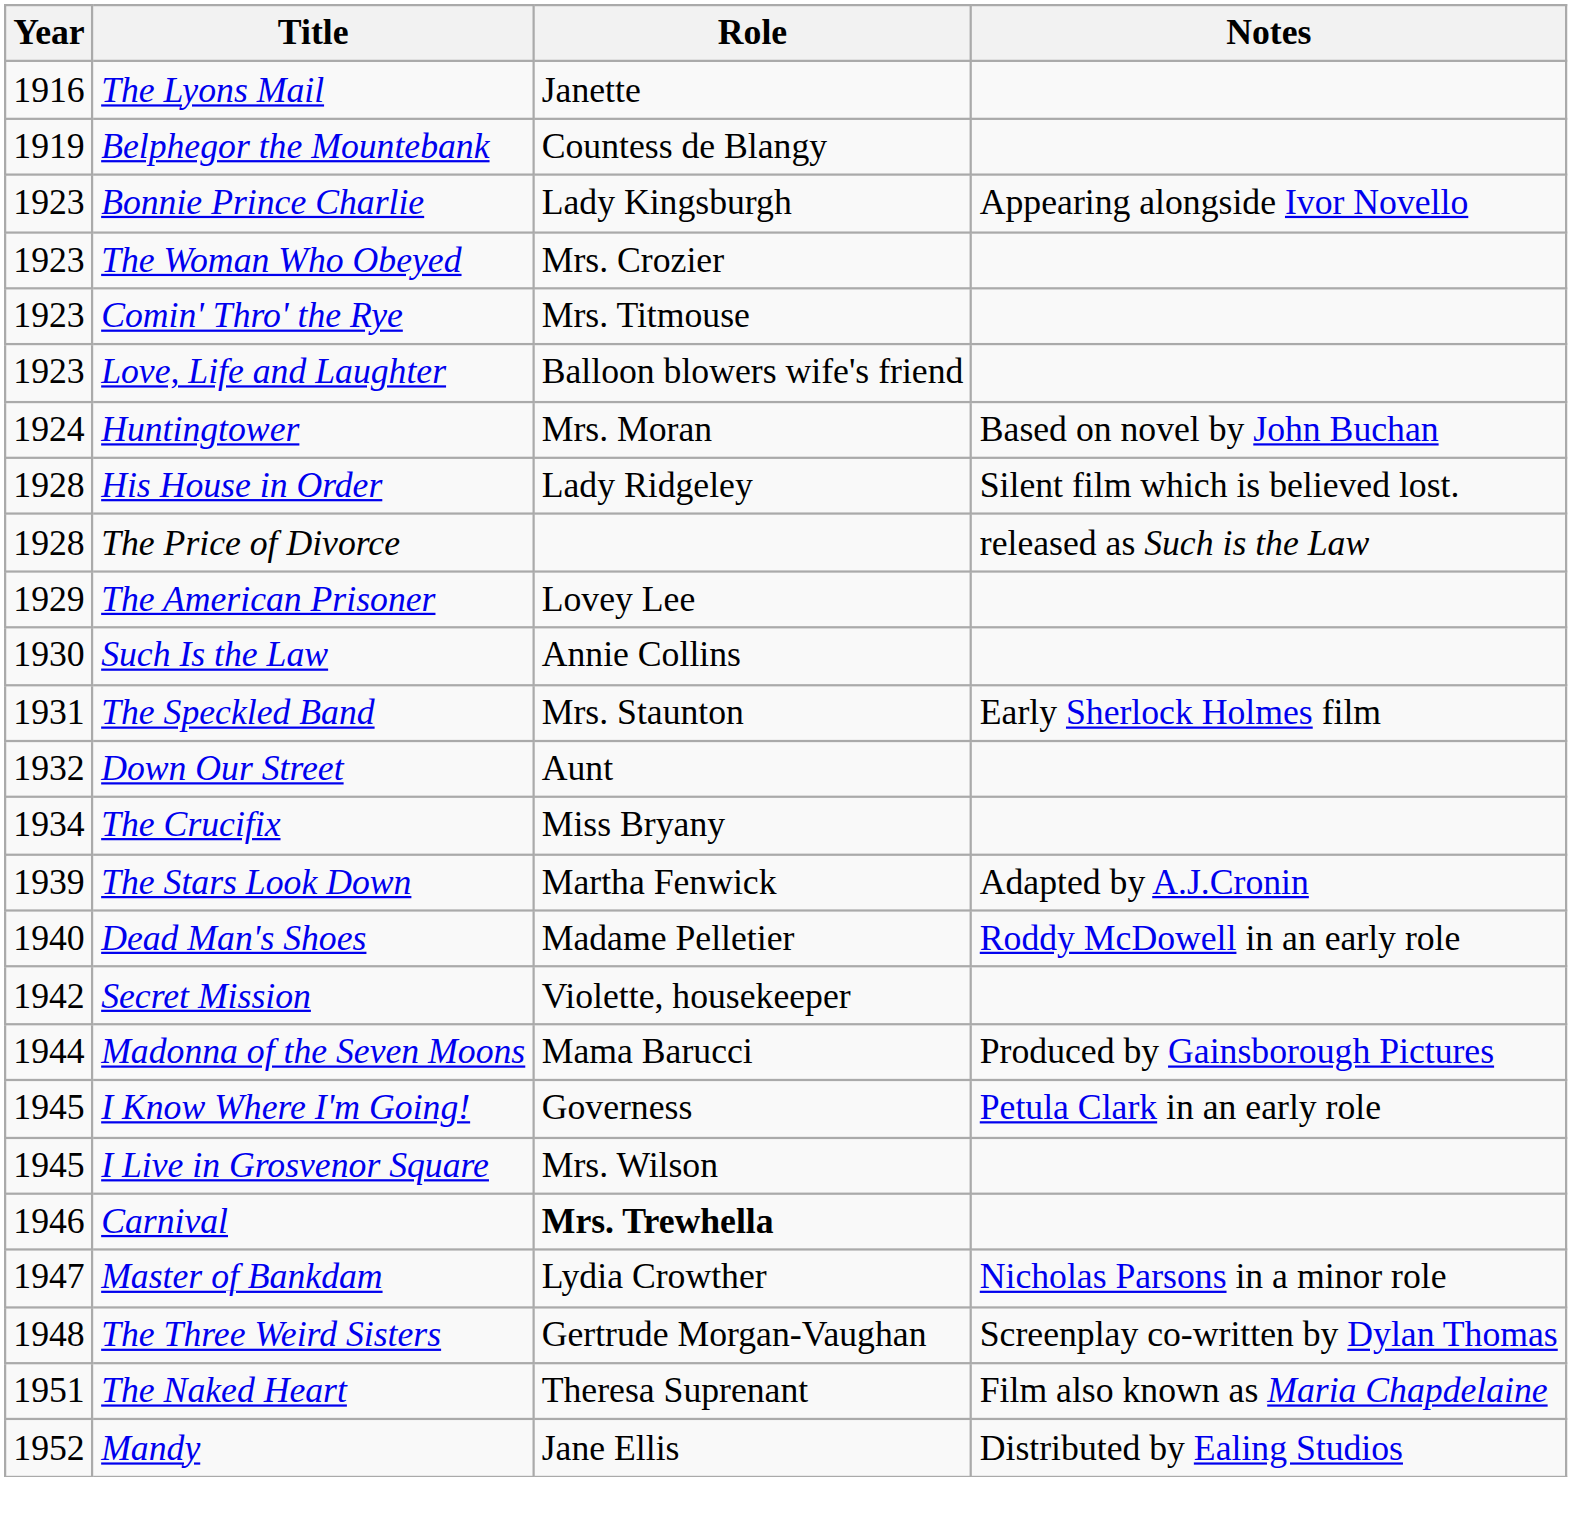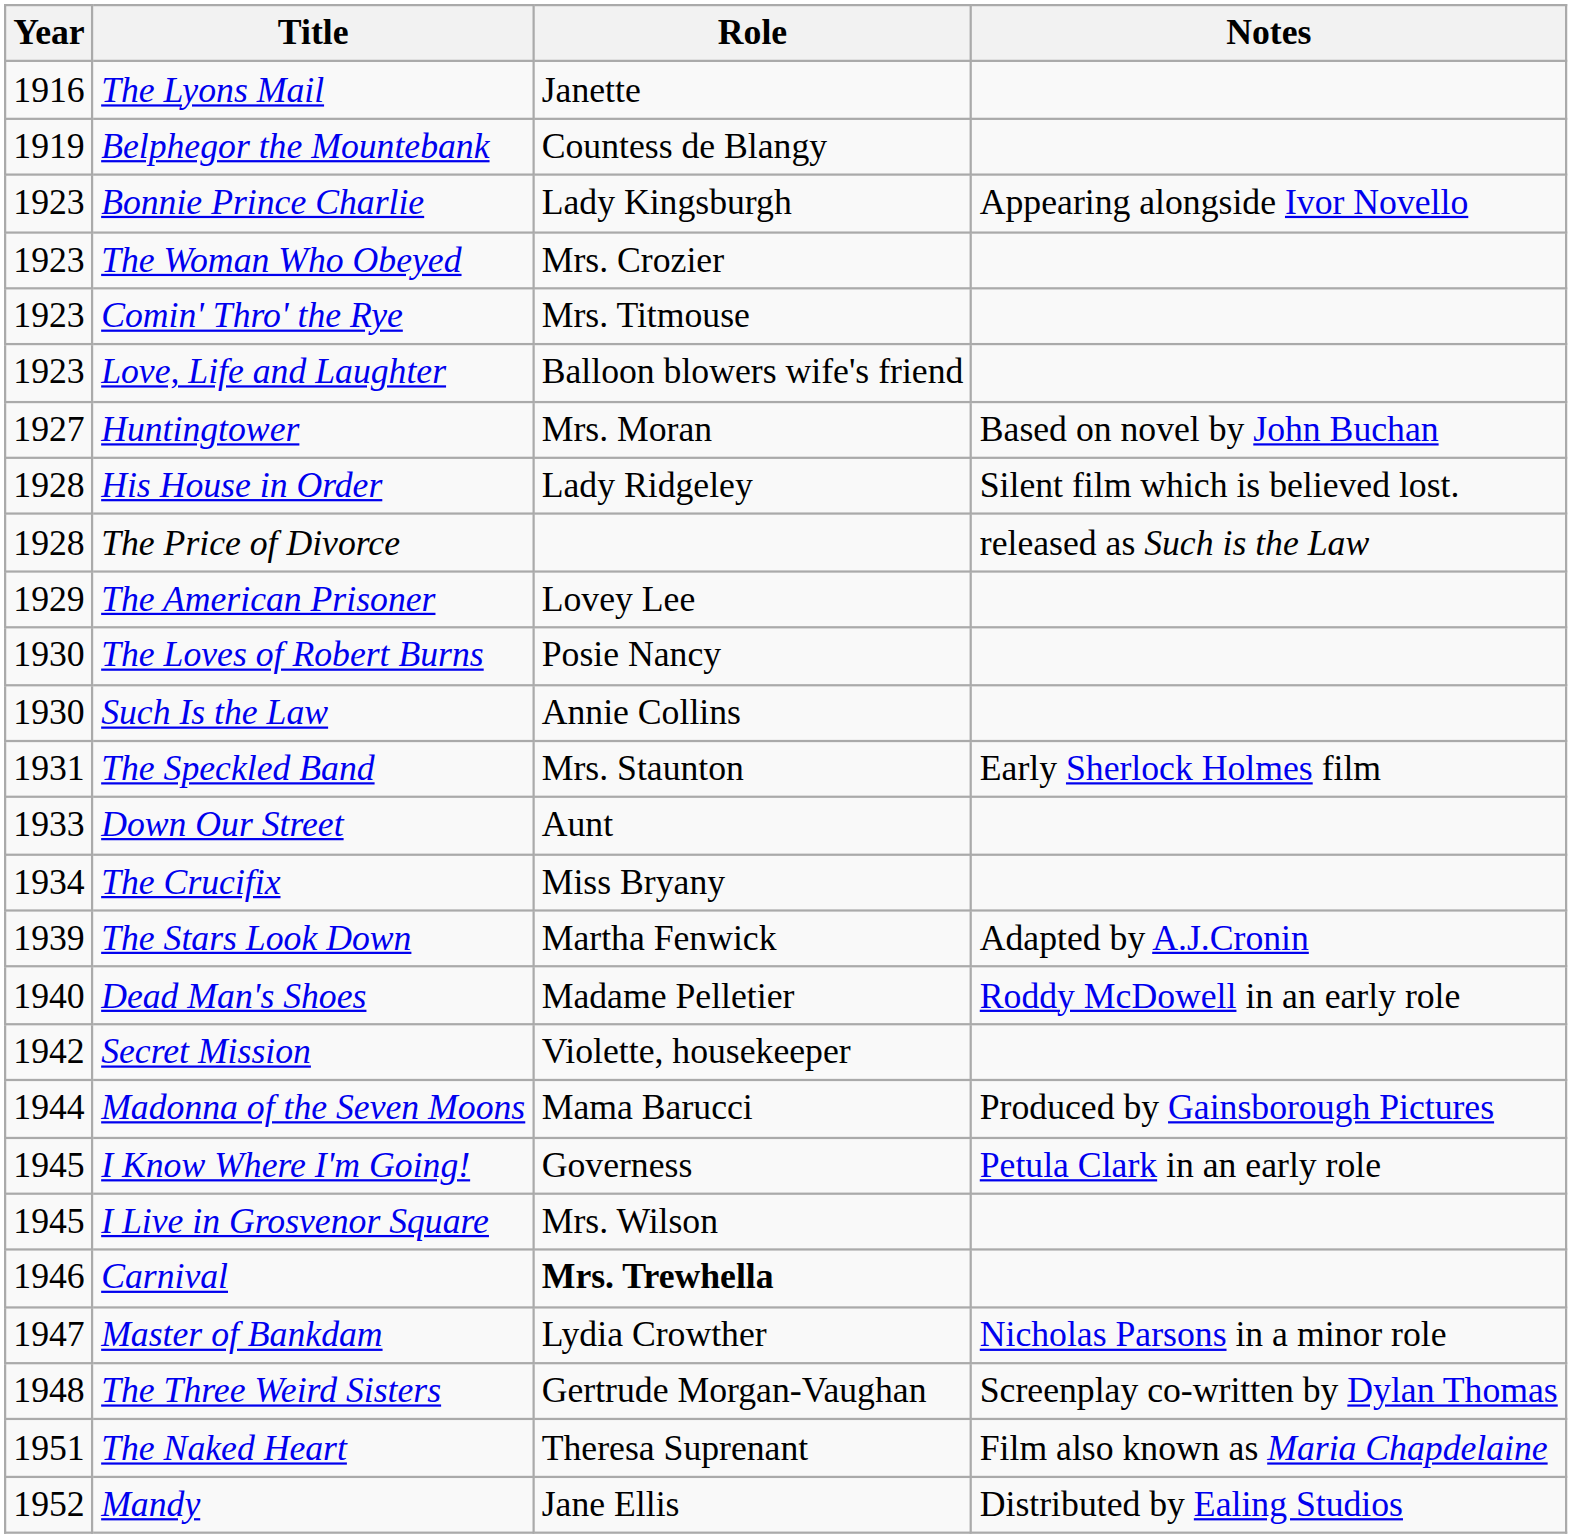Huntingtower | Year: 1924 -> 1927
+ row: 1930 | The Loves of Robert Burns | Posie Nancy
Down Our Street | Year: 1932 -> 1933
